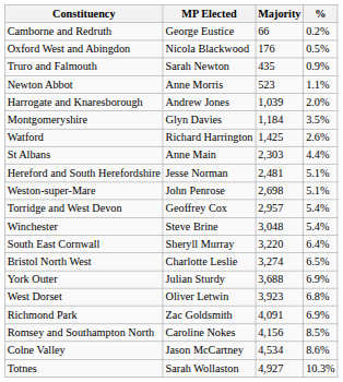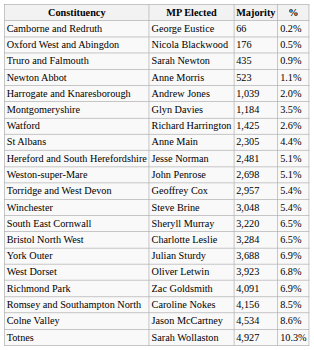St Albans | Majority: 2,303 -> 2,305
South East Cornwall | %: 6.4% -> 6.5%
Bristol North West | Majority: 3,274 -> 3,284
